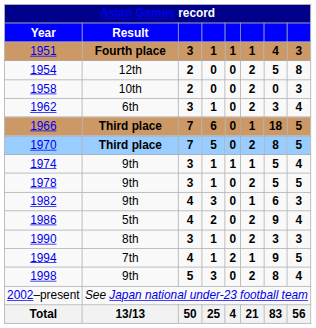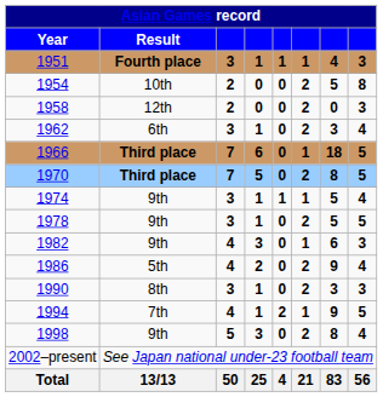1954 | Asian Games record / Result: 12th -> 10th
1958 | Asian Games record / Result: 10th -> 12th
